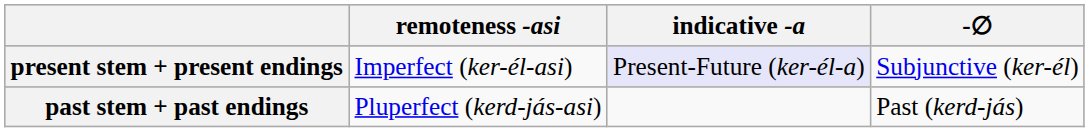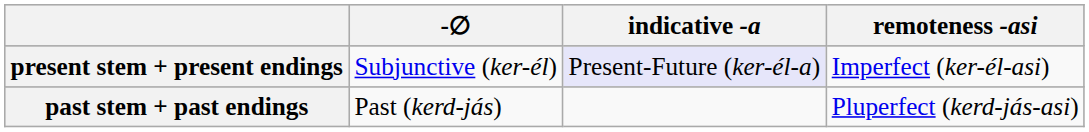columns swapped: -∅ <-> remoteness -asi
